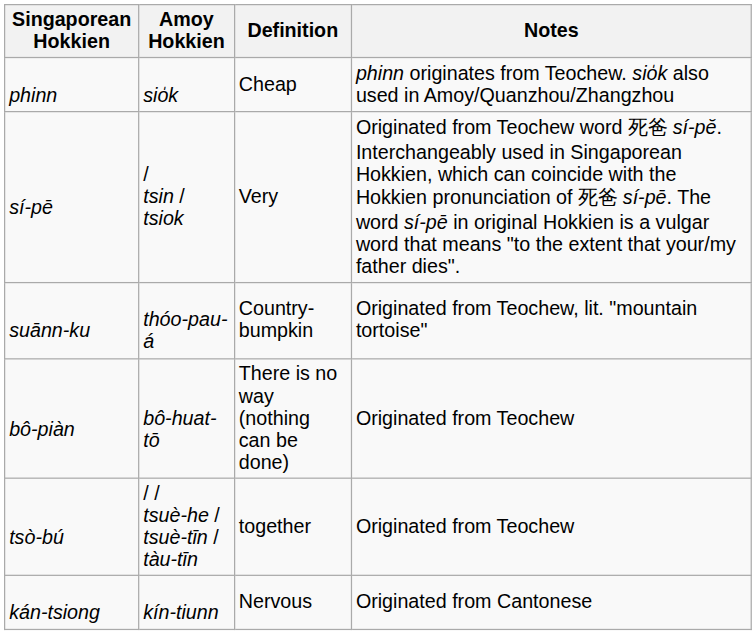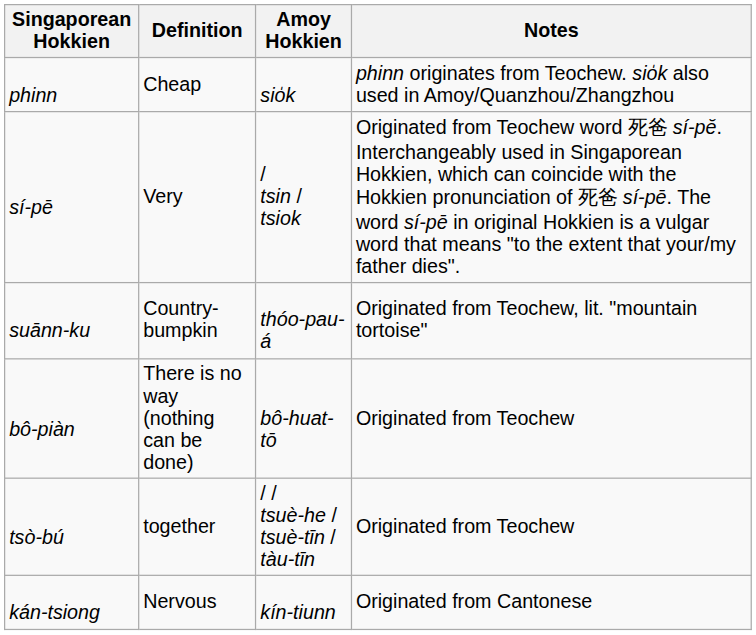columns swapped: Definition <-> Amoy Hokkien
